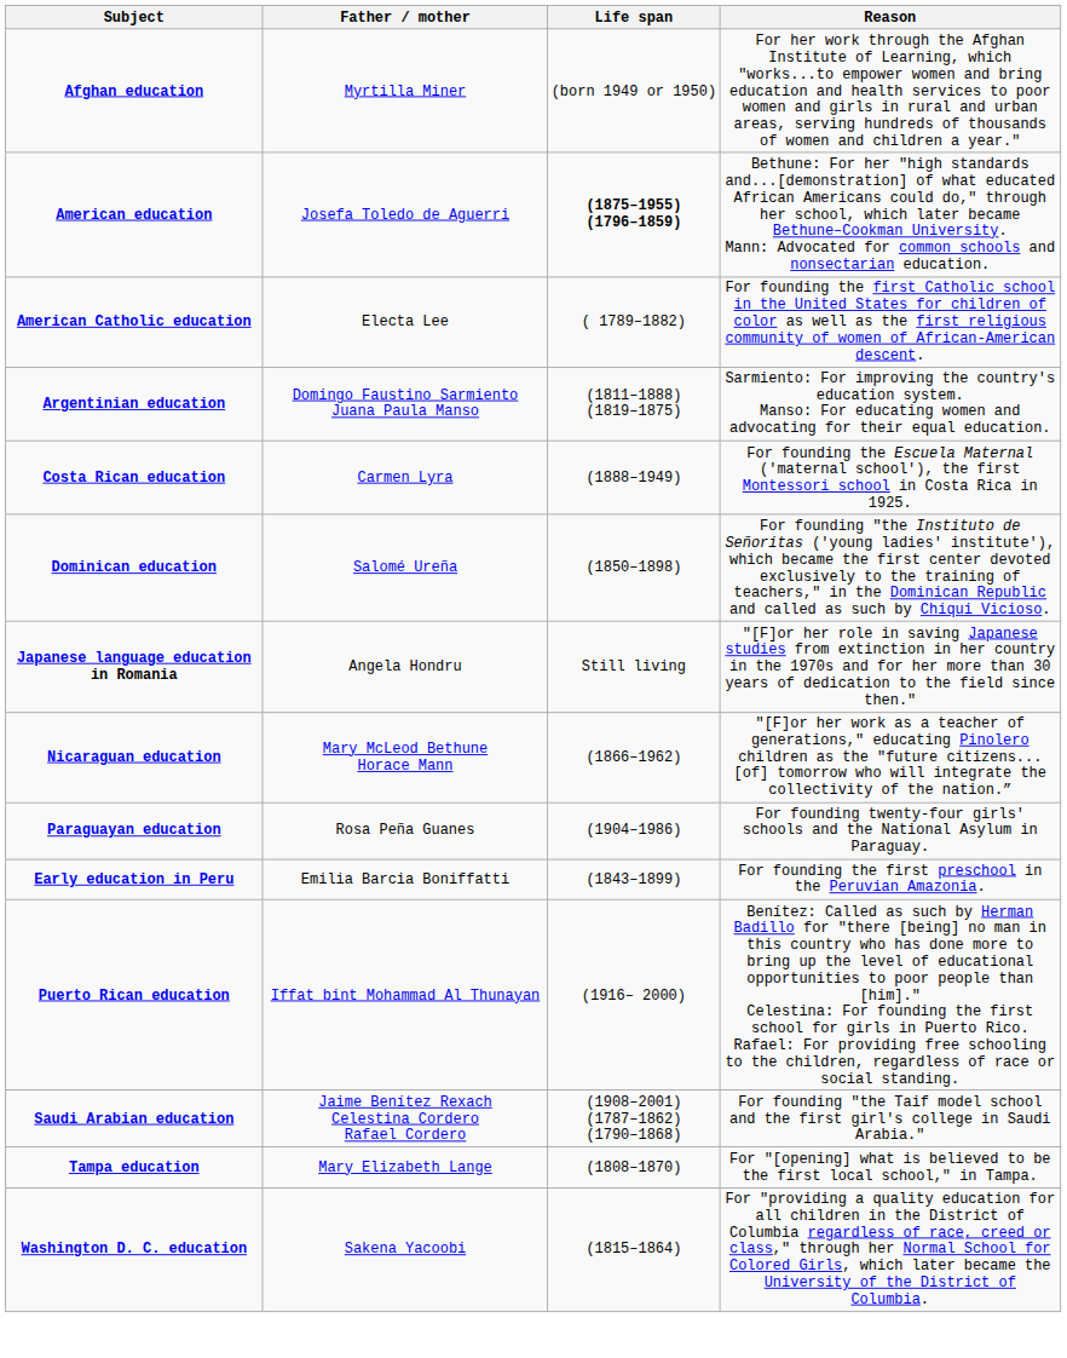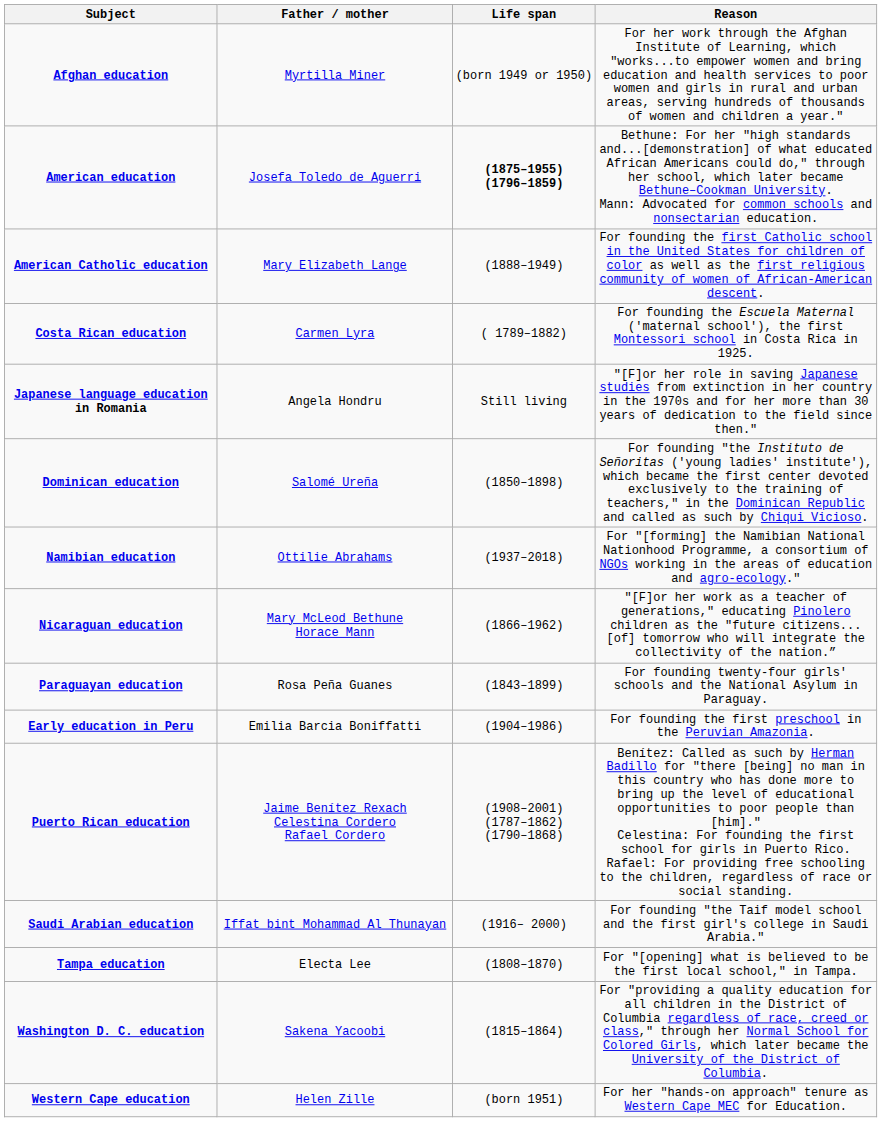American Catholic education | Father / mother: Electa Lee -> Mary Elizabeth Lange
American Catholic education | Life span: ( 1789–1882) -> (1888–1949)
- row: Argentinian education | Domingo Faustino Sarmiento Juana Paula Manso | (1811–1888) (1819–1875) | Sarmiento: For improving the country's education system. Manso: For educating women and advocating for their equal education.
Costa Rican education | Life span: (1888–1949) -> ( 1789–1882)
rows swapped: Dominican education <-> Japanese language education in Romania
+ row: Namibian education | Ottilie Abrahams | (1937–2018) | For "[forming] the Namibian National Nationhood Programme, a consortium of NGOs working in the areas of education and agro-ecology."
Paraguayan education | Life span: (1904–1986) -> (1843–1899)
Early education in Peru | Life span: (1843–1899) -> (1904–1986)
Puerto Rican education | Father / mother: Iffat bint Mohammad Al Thunayan -> Jaime Benítez Rexach Celestina Cordero Rafael Cordero
Puerto Rican education | Life span: (1916– 2000) -> (1908–2001) (1787–1862) (1790–1868)
Saudi Arabian education | Father / mother: Jaime Benítez Rexach Celestina Cordero Rafael Cordero -> Iffat bint Mohammad Al Thunayan
Saudi Arabian education | Life span: (1908–2001) (1787–1862) (1790–1868) -> (1916– 2000)
Tampa education | Father / mother: Mary Elizabeth Lange -> Electa Lee
+ row: Western Cape education | Helen Zille | (born 1951) | For her "hands-on approach" tenure as Western Cape MEC for Education.
